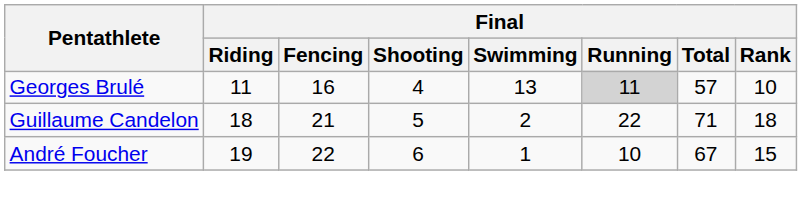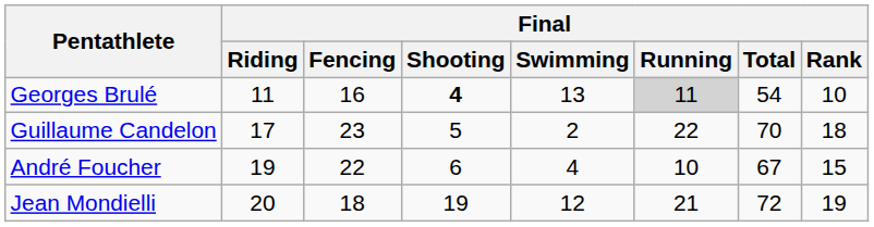Georges Brulé | Final / Shooting: normal -> bold
Georges Brulé | Final / Total: 57 -> 54
Guillaume Candelon | Final / Riding: 18 -> 17
Guillaume Candelon | Final / Fencing: 21 -> 23
Guillaume Candelon | Final / Total: 71 -> 70
André Foucher | Final / Swimming: 1 -> 4
+ row: Jean Mondielli | 20 | 18 | 19 | 12 | 21 | 72 | 19
